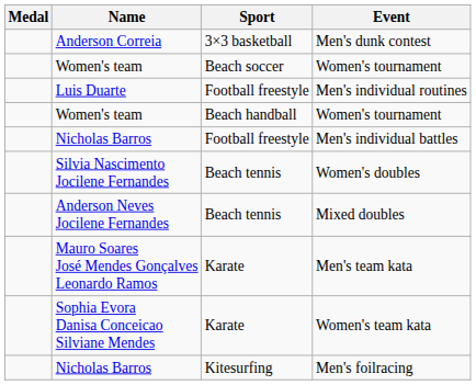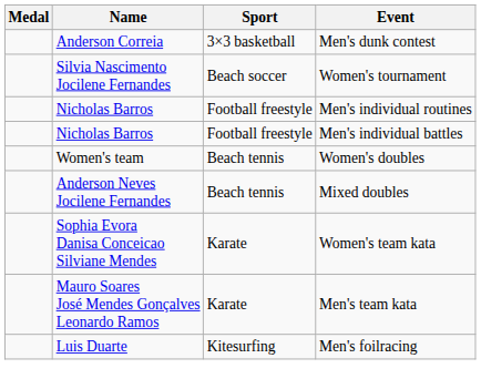Beach soccer / Women's tournament | Name: Women's team -> Silvia Nascimento Jocilene Fernandes
Men's individual routines | Name: Luis Duarte -> Nicholas Barros
- row: Women's team | Beach handball | Women's tournament
Women's doubles | Name: Silvia Nascimento Jocilene Fernandes -> Women's team
rows swapped: Men's team kata <-> Women's team kata
Men's foilracing | Name: Nicholas Barros -> Luis Duarte
